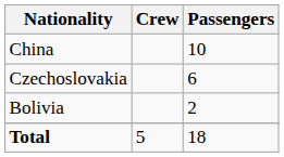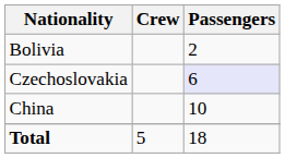rows swapped: China <-> Bolivia
Czechoslovakia | Passengers: no background -> lavender background
